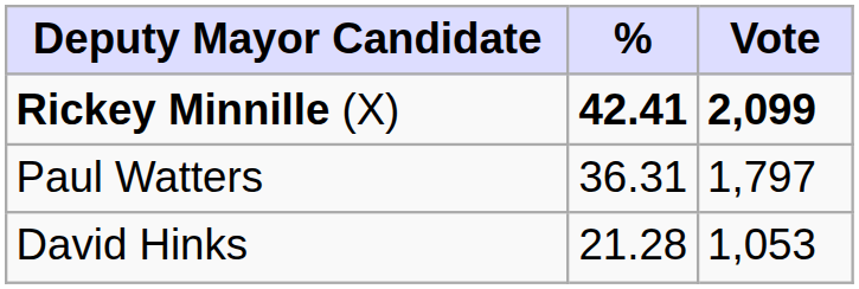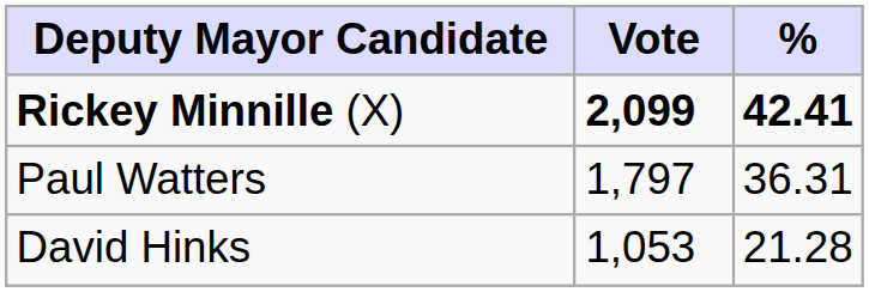columns swapped: Vote <-> %
